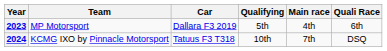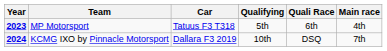columns swapped: Quali Race <-> Main race
2023 | Car: Dallara F3 2019 -> Tatuus F3 T318
2024 | Car: Tatuus F3 T318 -> Dallara F3 2019
